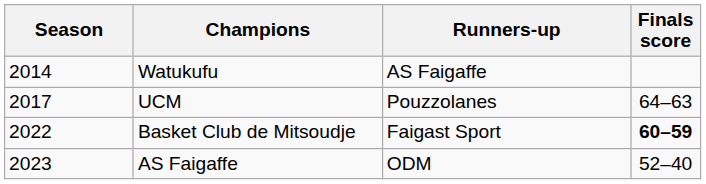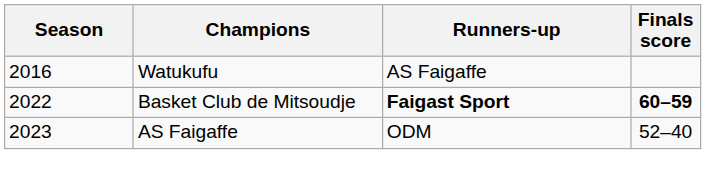Watukufu | Season: 2014 -> 2016
- row: 2017 | UCM | Pouzzolanes | 64–63
Basket Club de Mitsoudje | Runners-up: normal -> bold
